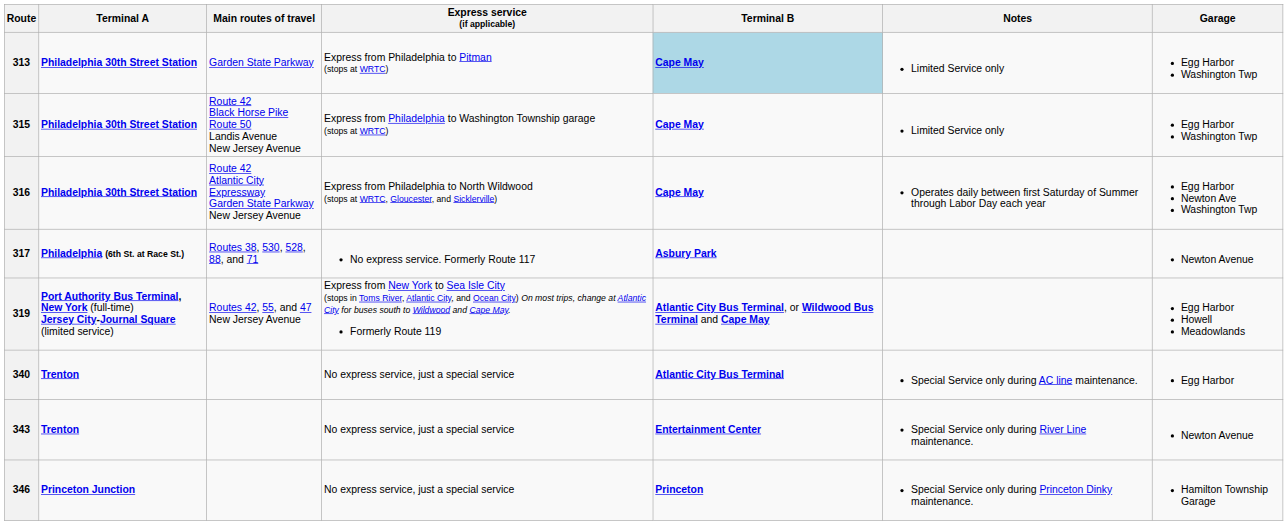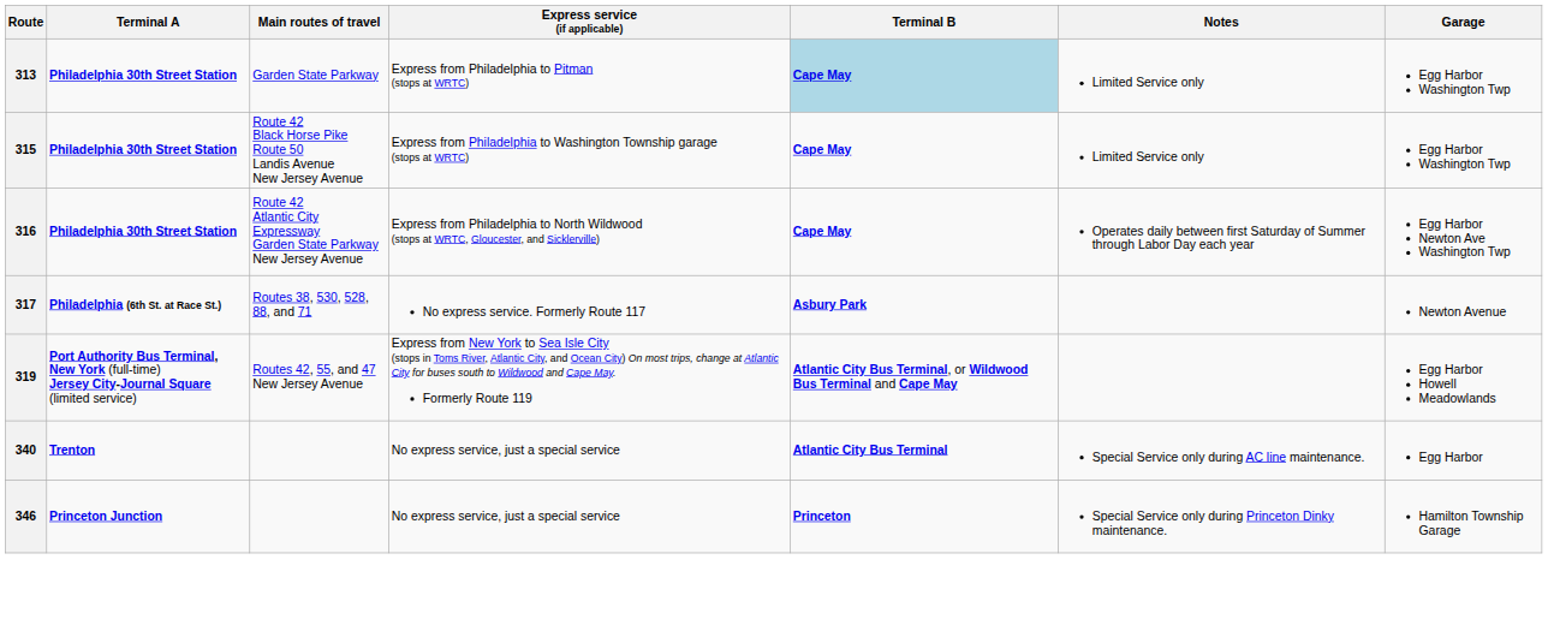- row: 343 | Trenton | No express service, just a special service | Entertainment Center | Special Service only during River Line maintenance. | Newton Avenue
